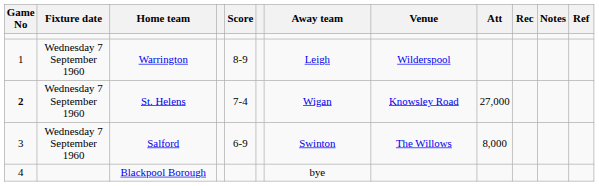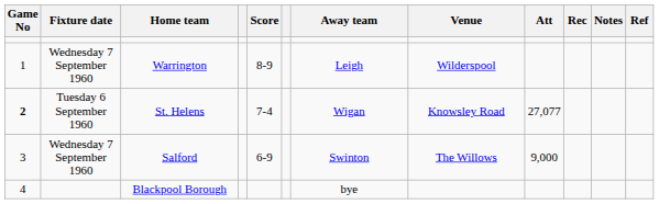St. Helens | Fixture date: Wednesday 7 September 1960 -> Tuesday 6 September 1960
St. Helens | Att: 27,000 -> 27,077
Salford | Att: 8,000 -> 9,000
